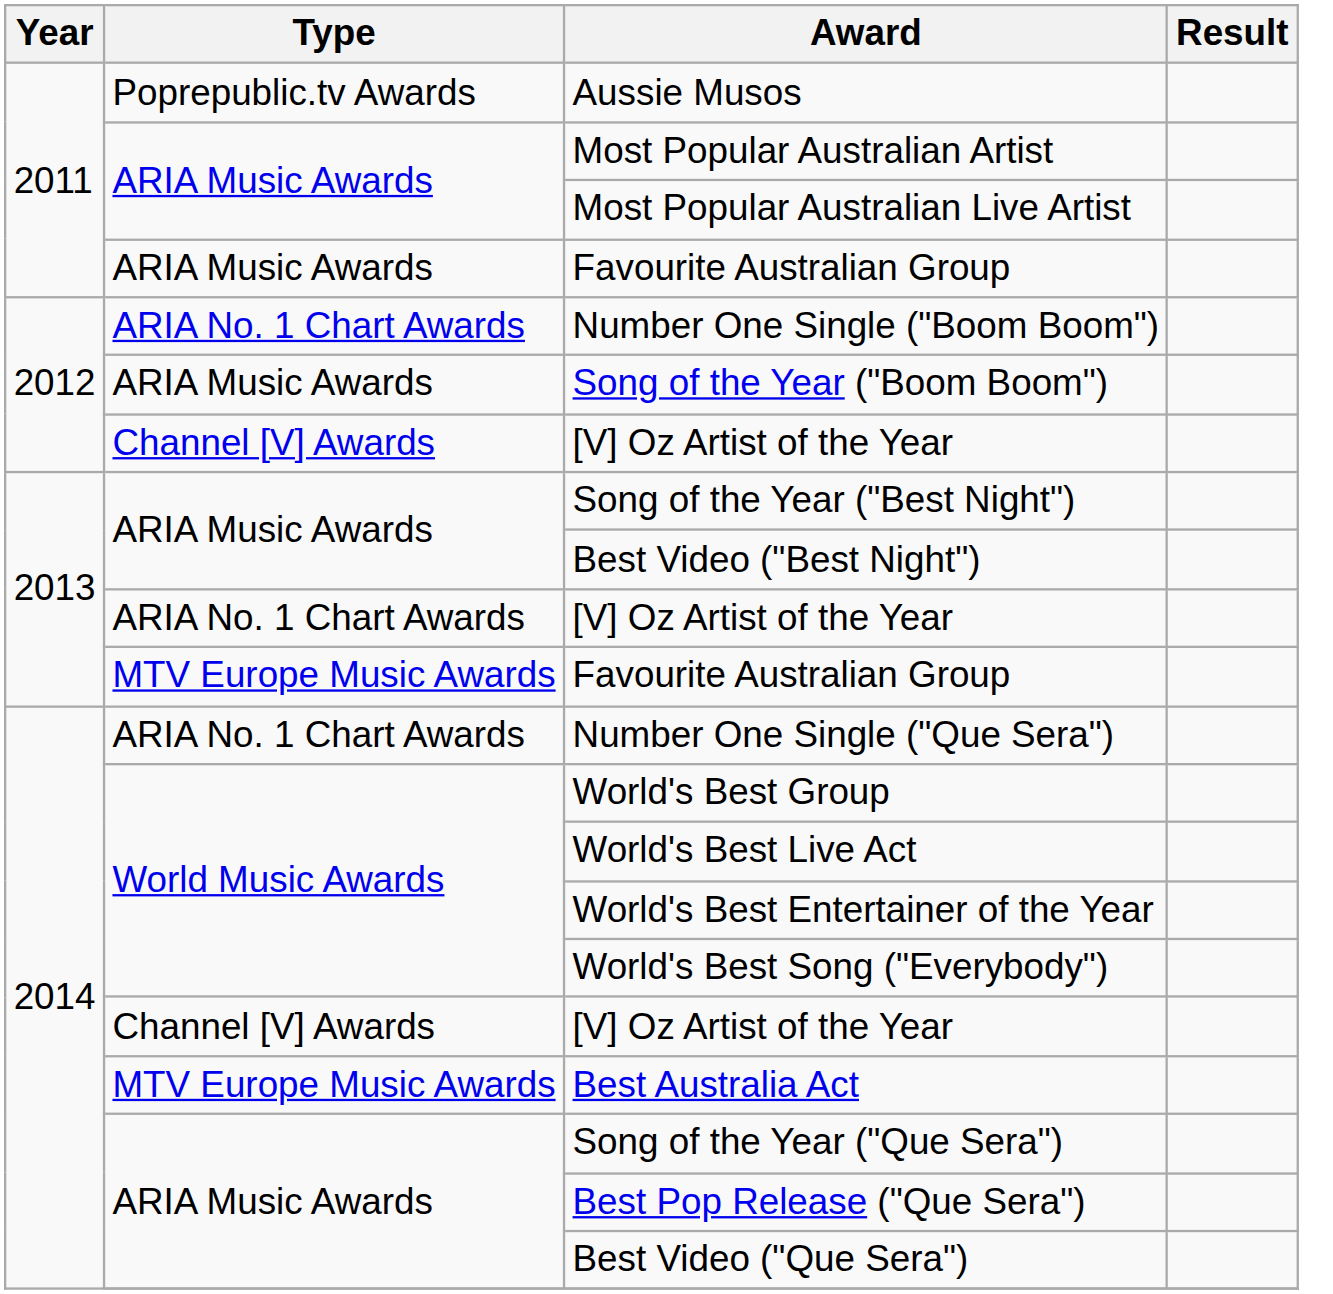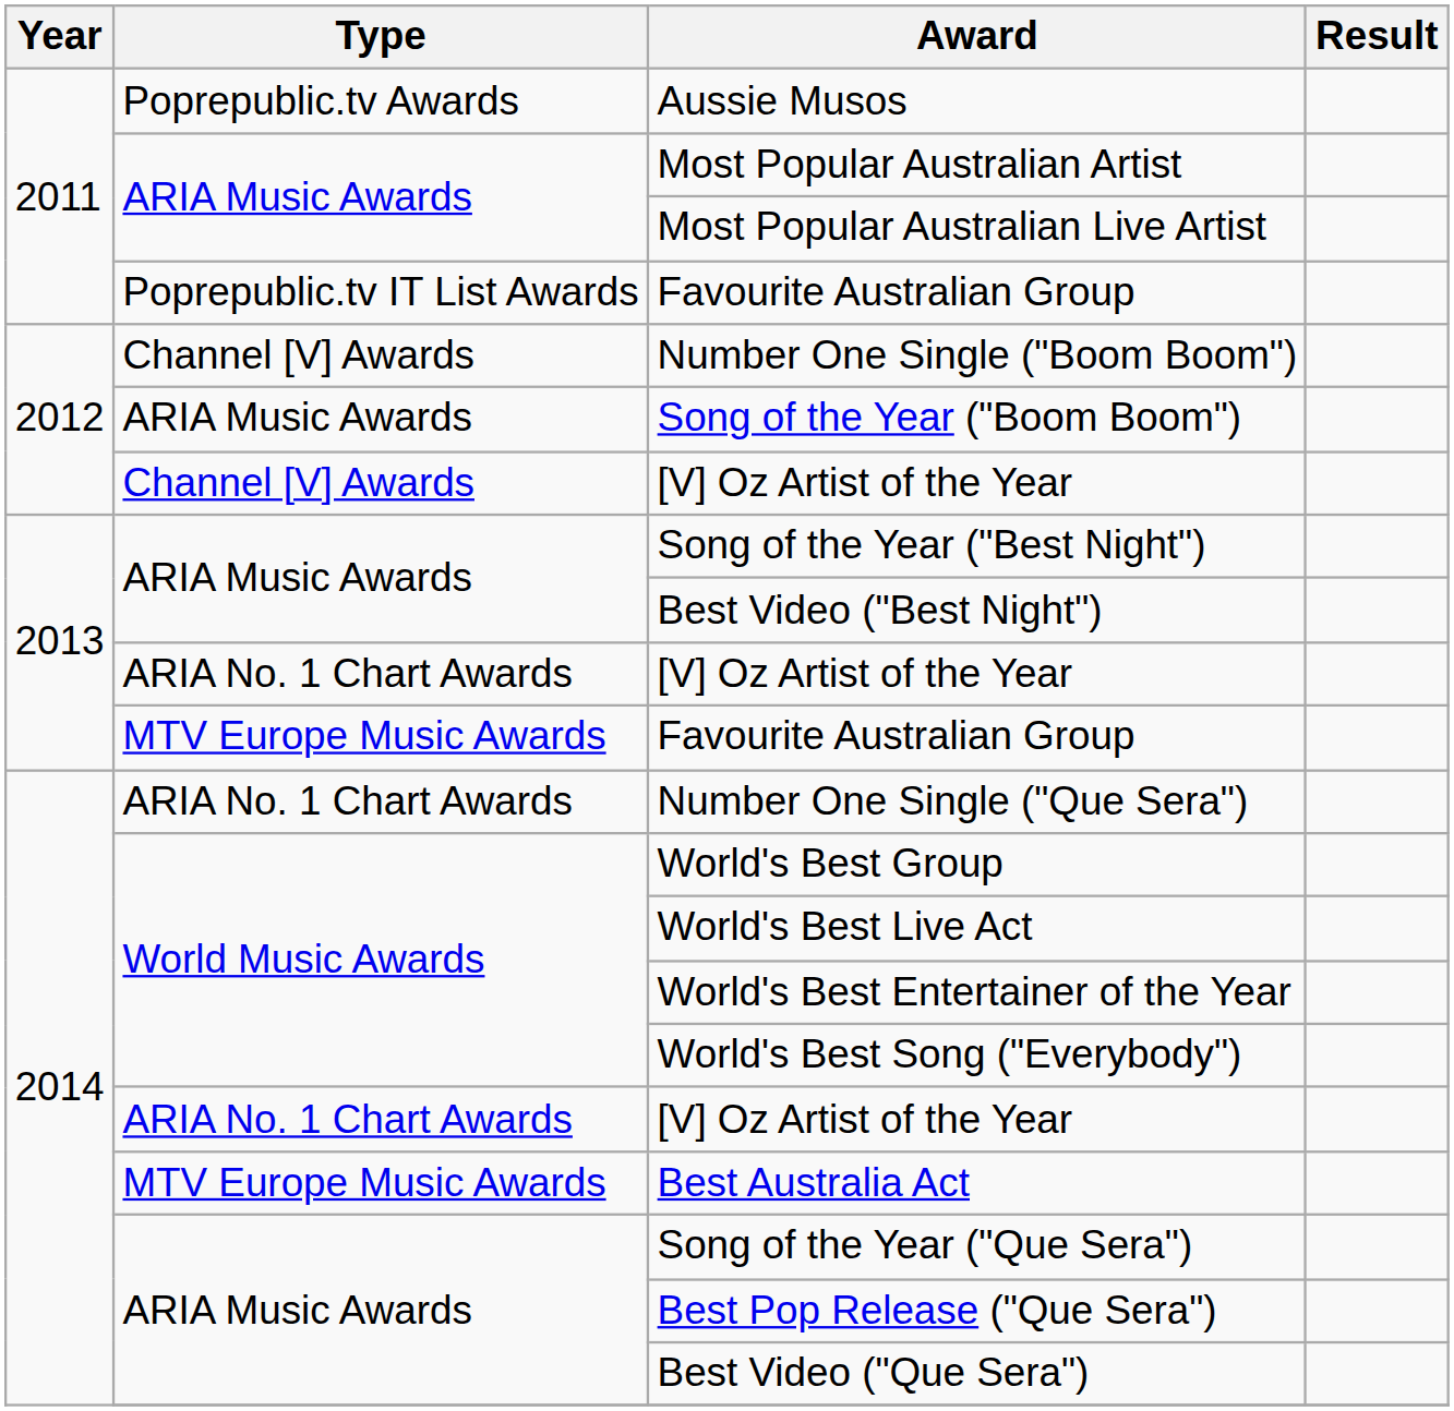2011 / Favourite Australian Group | Type: ARIA Music Awards -> Poprepublic.tv IT List Awards
Number One Single ("Boom Boom") | Type: ARIA No. 1 Chart Awards -> Channel [V] Awards
2014 / [V] Oz Artist of the Year | Type: Channel [V] Awards -> ARIA No. 1 Chart Awards
